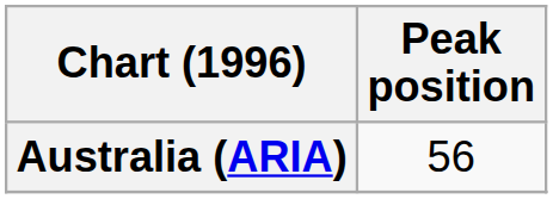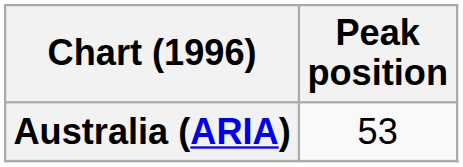Australia (ARIA) | Peak position: 56 -> 53
